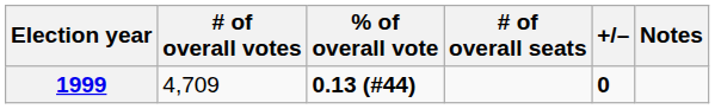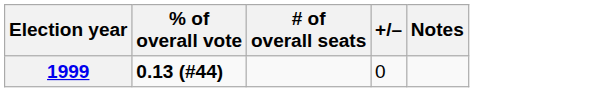- column: # of overall votes | 4,709
1999 | +/–: bold -> normal
